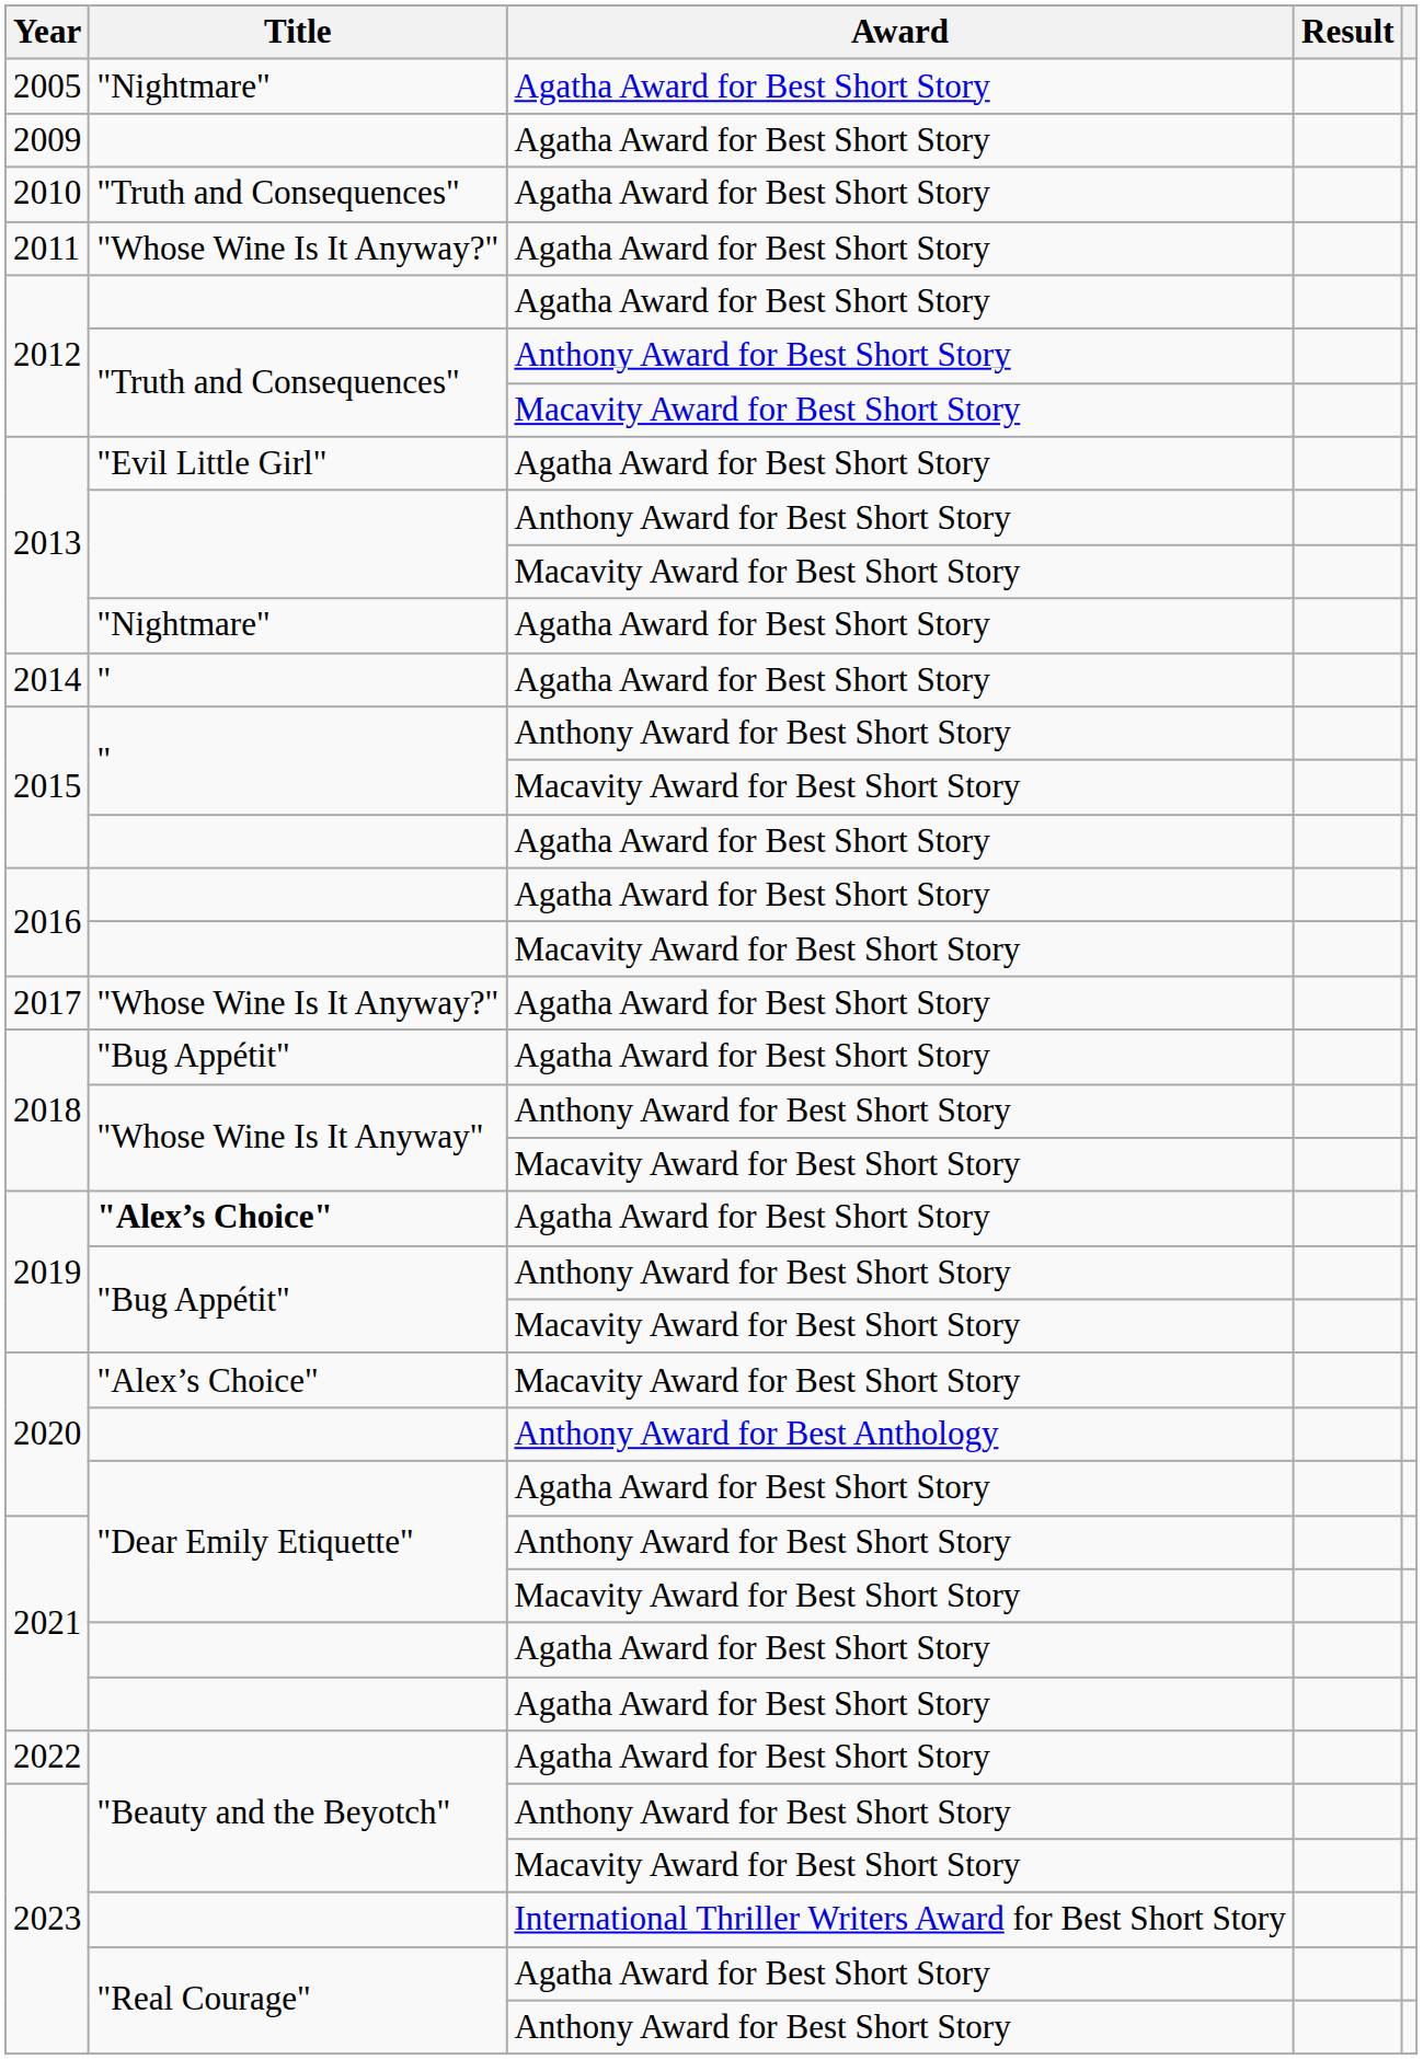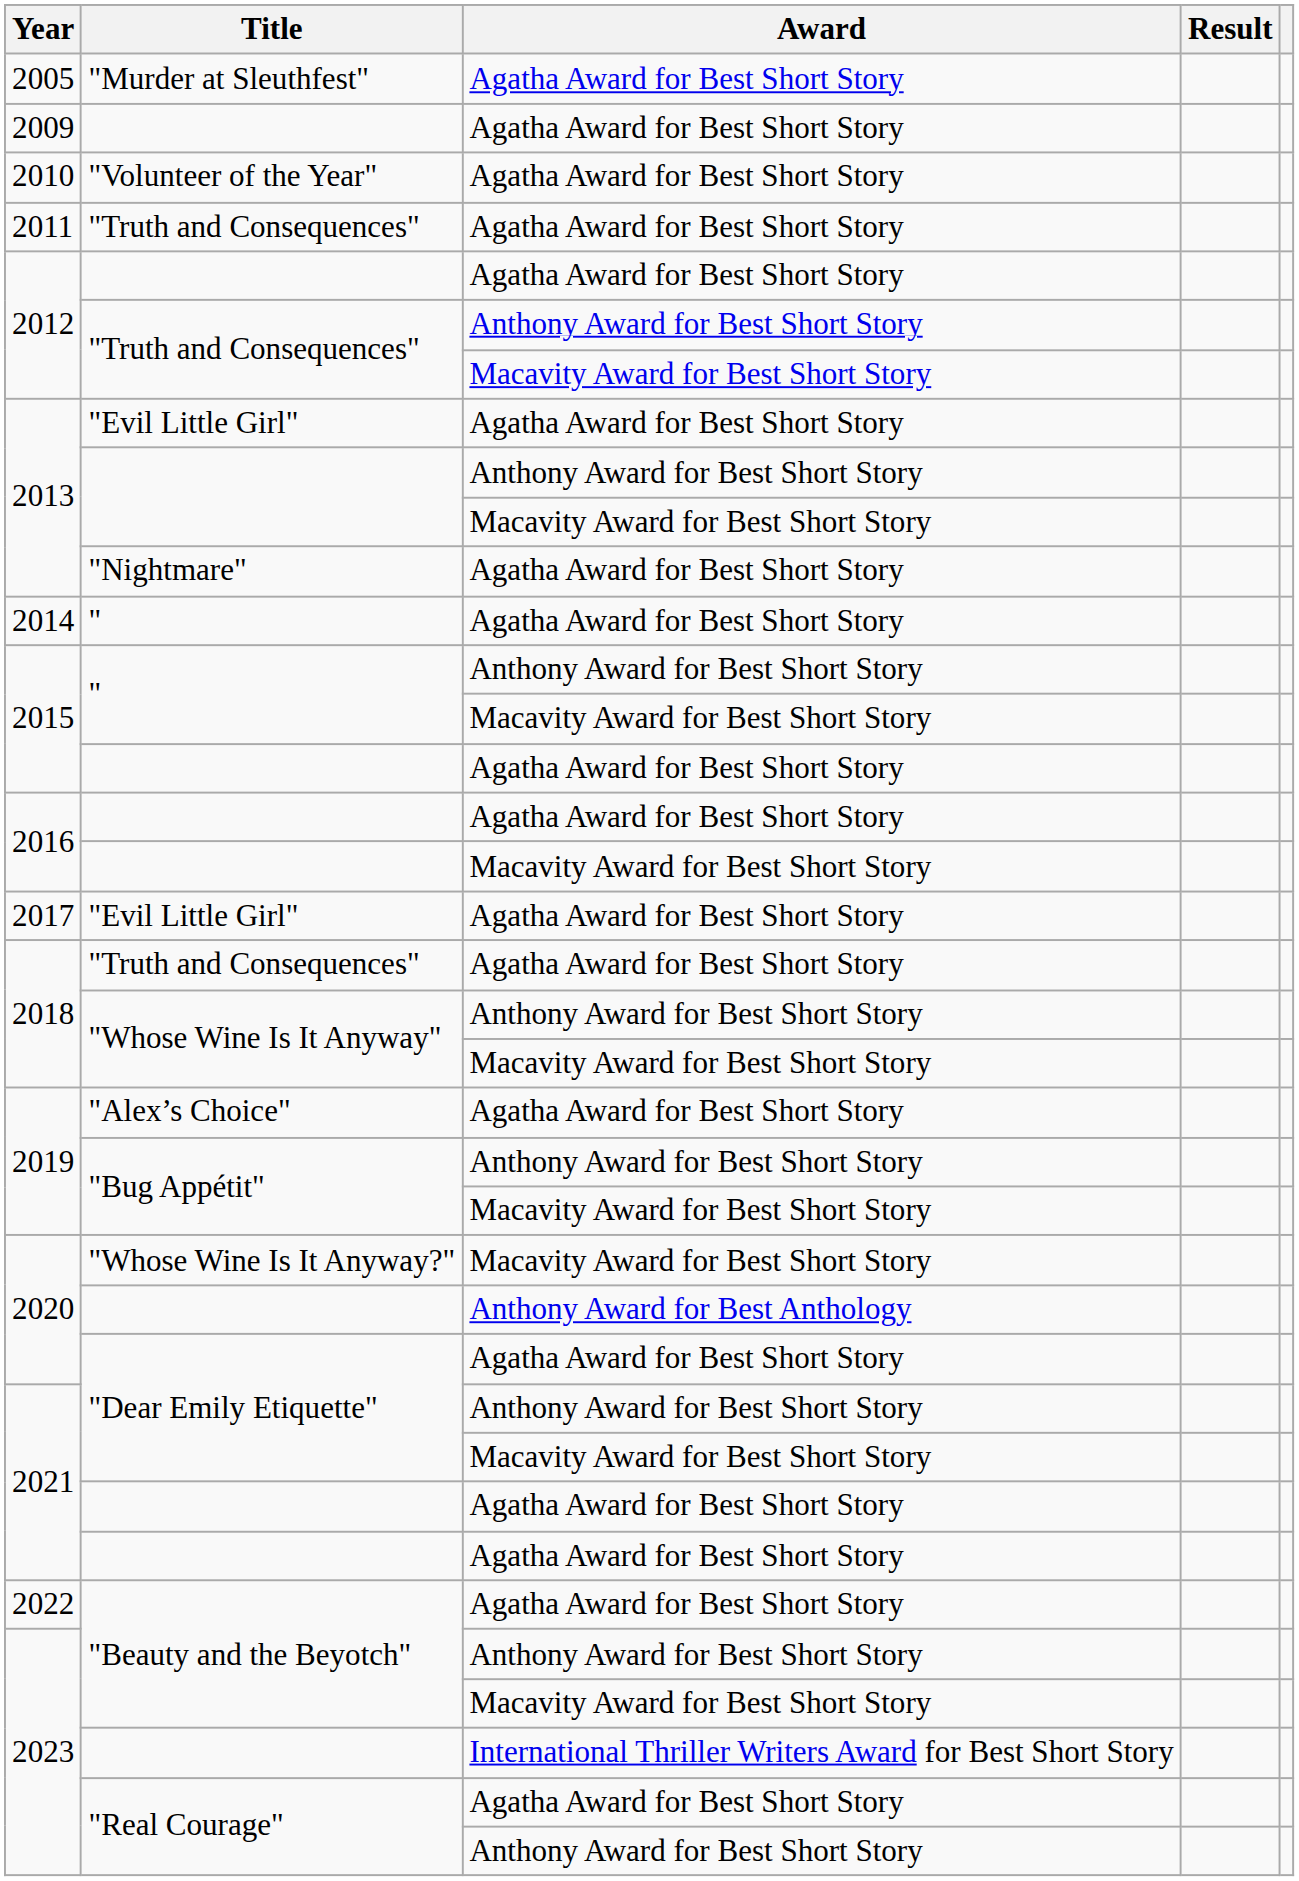2005 | Title: "Nightmare" -> "Murder at Sleuthfest"
2010 | Title: "Truth and Consequences" -> "Volunteer of the Year"
2011 | Title: "Whose Wine Is It Anyway?" -> "Truth and Consequences"
2017 | Title: "Whose Wine Is It Anyway?" -> "Evil Little Girl"
2018 / Agatha Award for Best Short Story | Title: "Bug Appétit" -> "Truth and Consequences"
2019 / Agatha Award for Best Short Story | Title: bold -> normal
2020 / Macavity Award for Best Short Story | Title: "Alex’s Choice" -> "Whose Wine Is It Anyway?"
